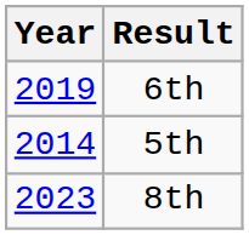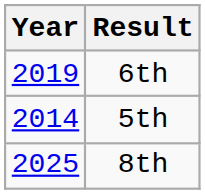8th | Year: 2023 -> 2025
